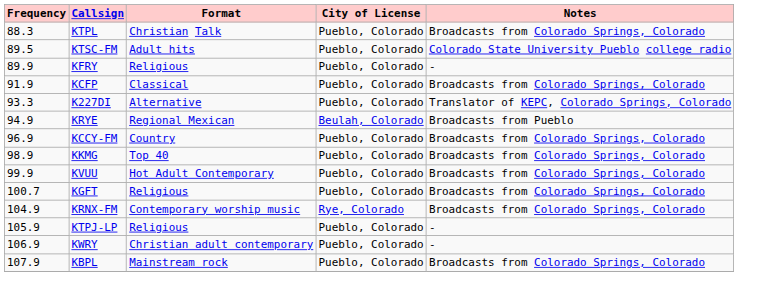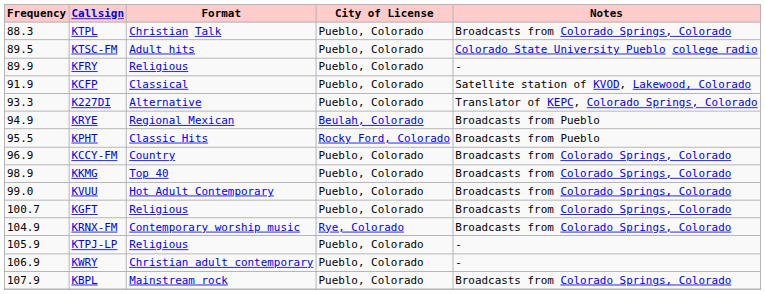KCFP | Notes: Broadcasts from Colorado Springs, Colorado -> Satellite station of KVOD, Lakewood, Colorado
+ row: 95.5 | KPHT | Classic Hits | Rocky Ford, Colorado | Broadcasts from Pueblo
KVUU | Frequency: 99.9 -> 99.0
